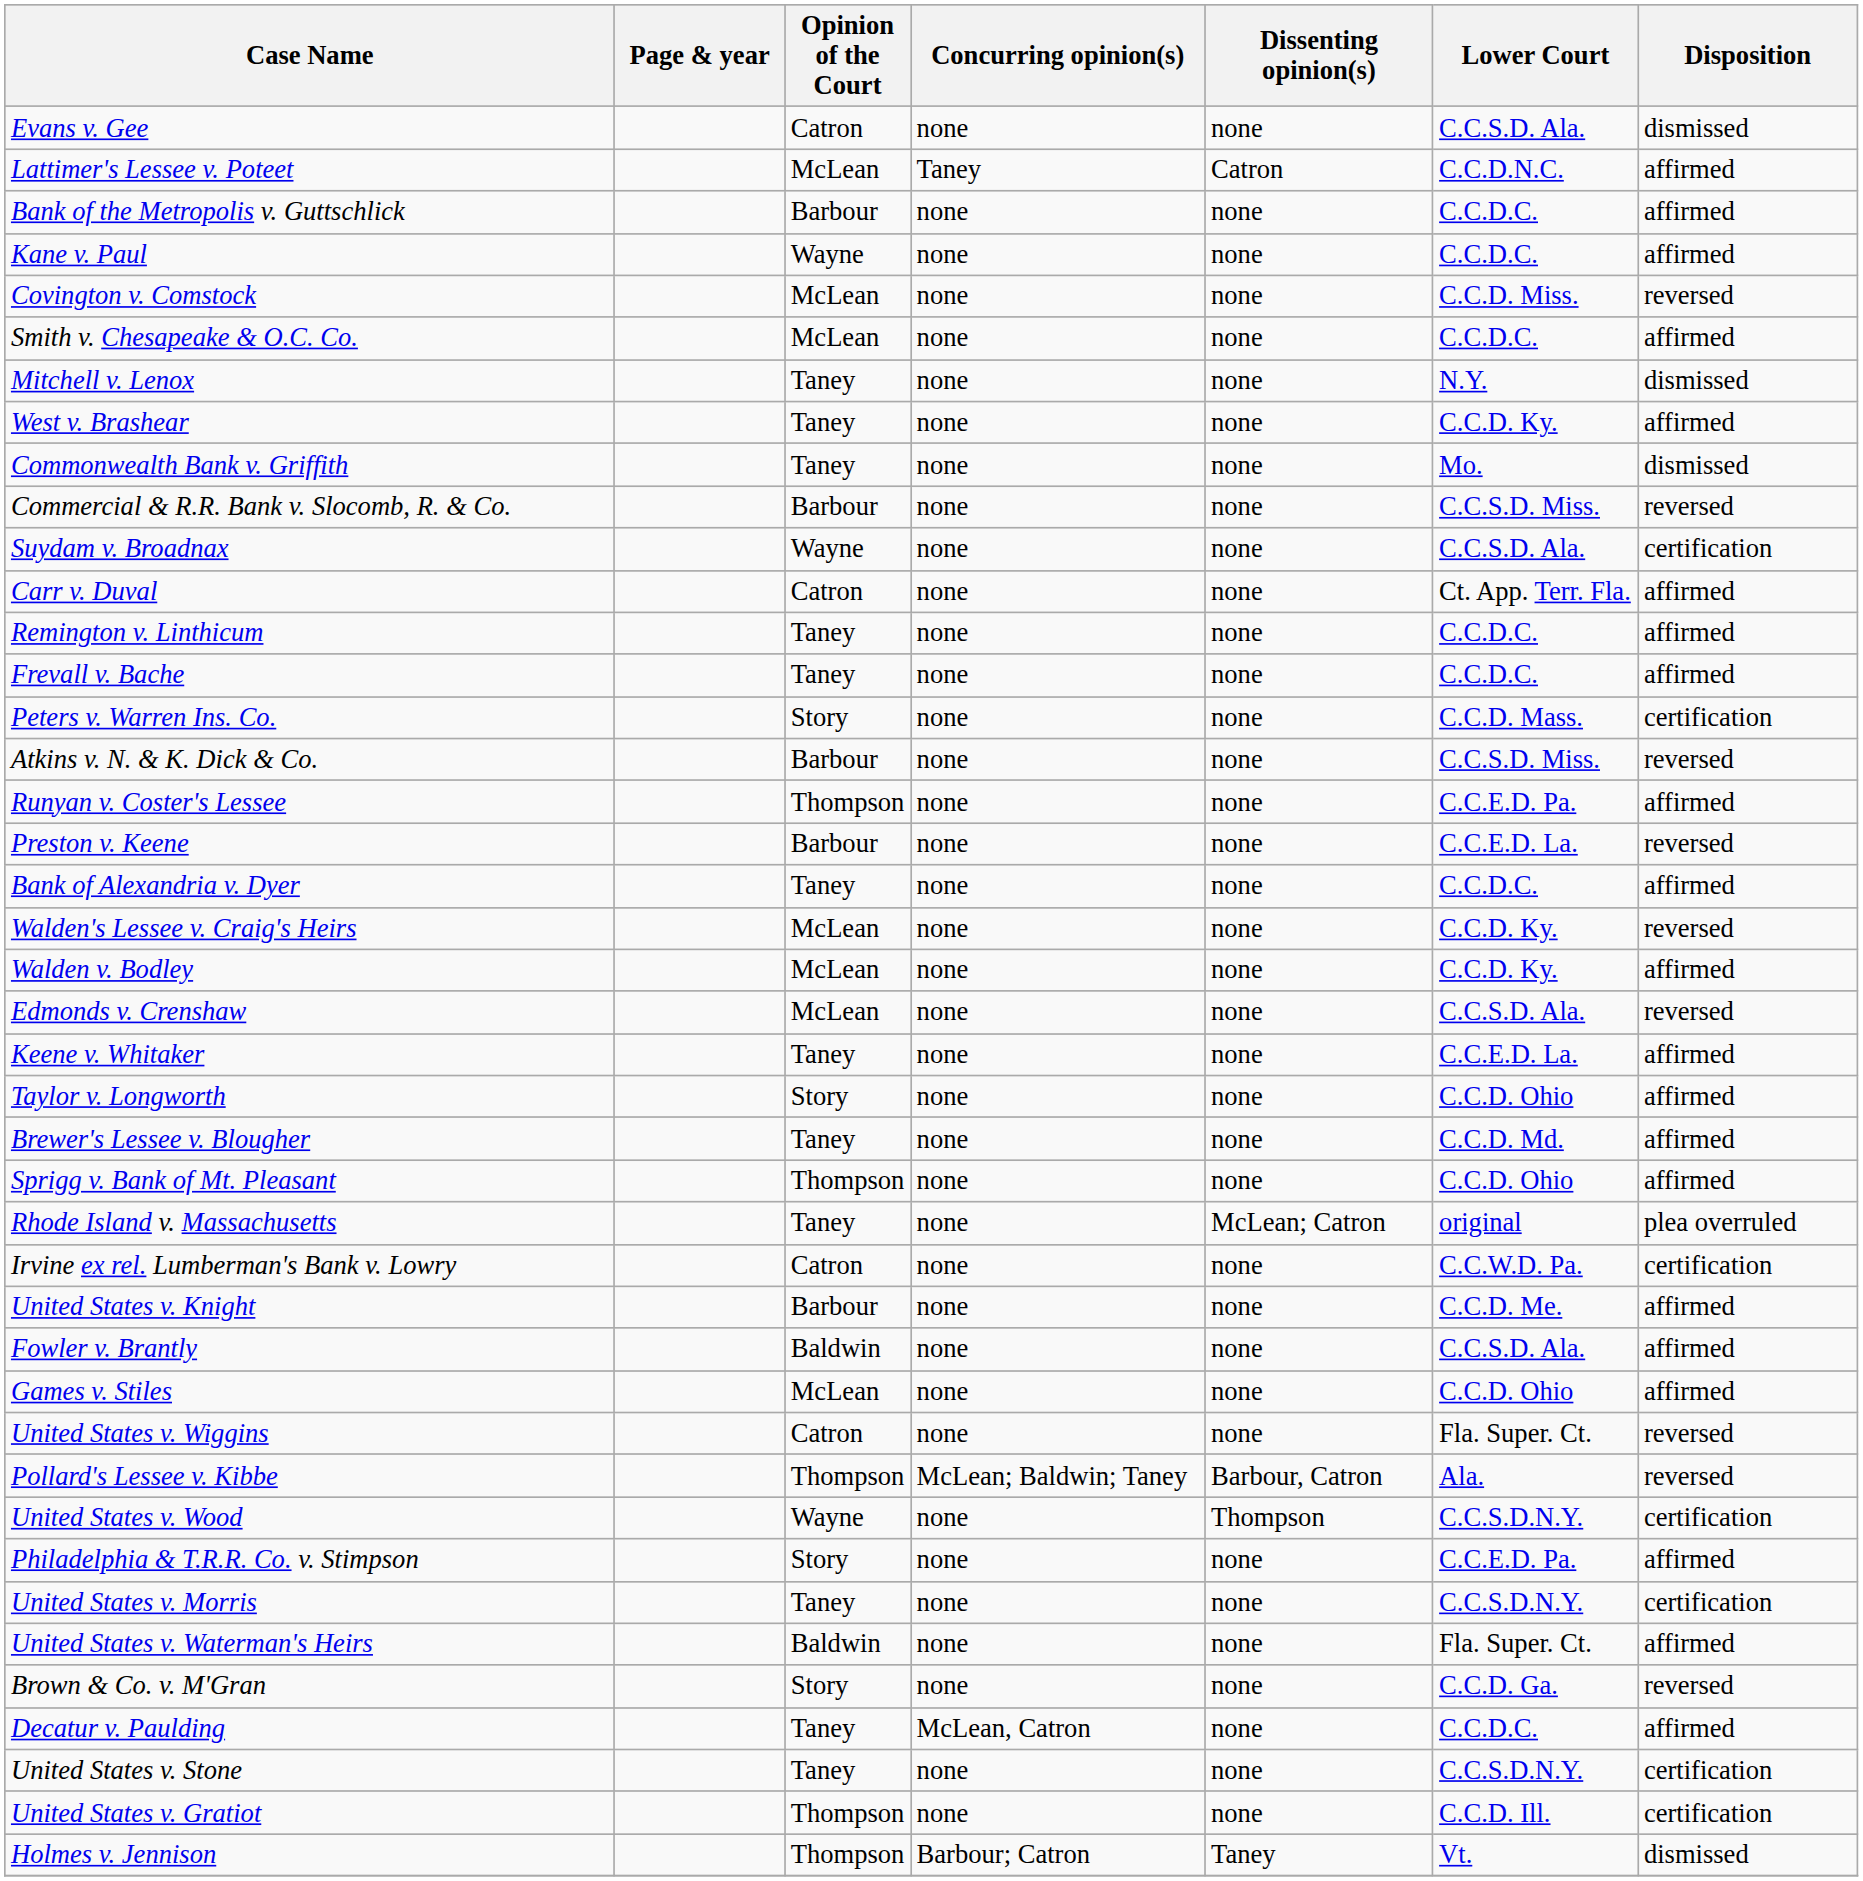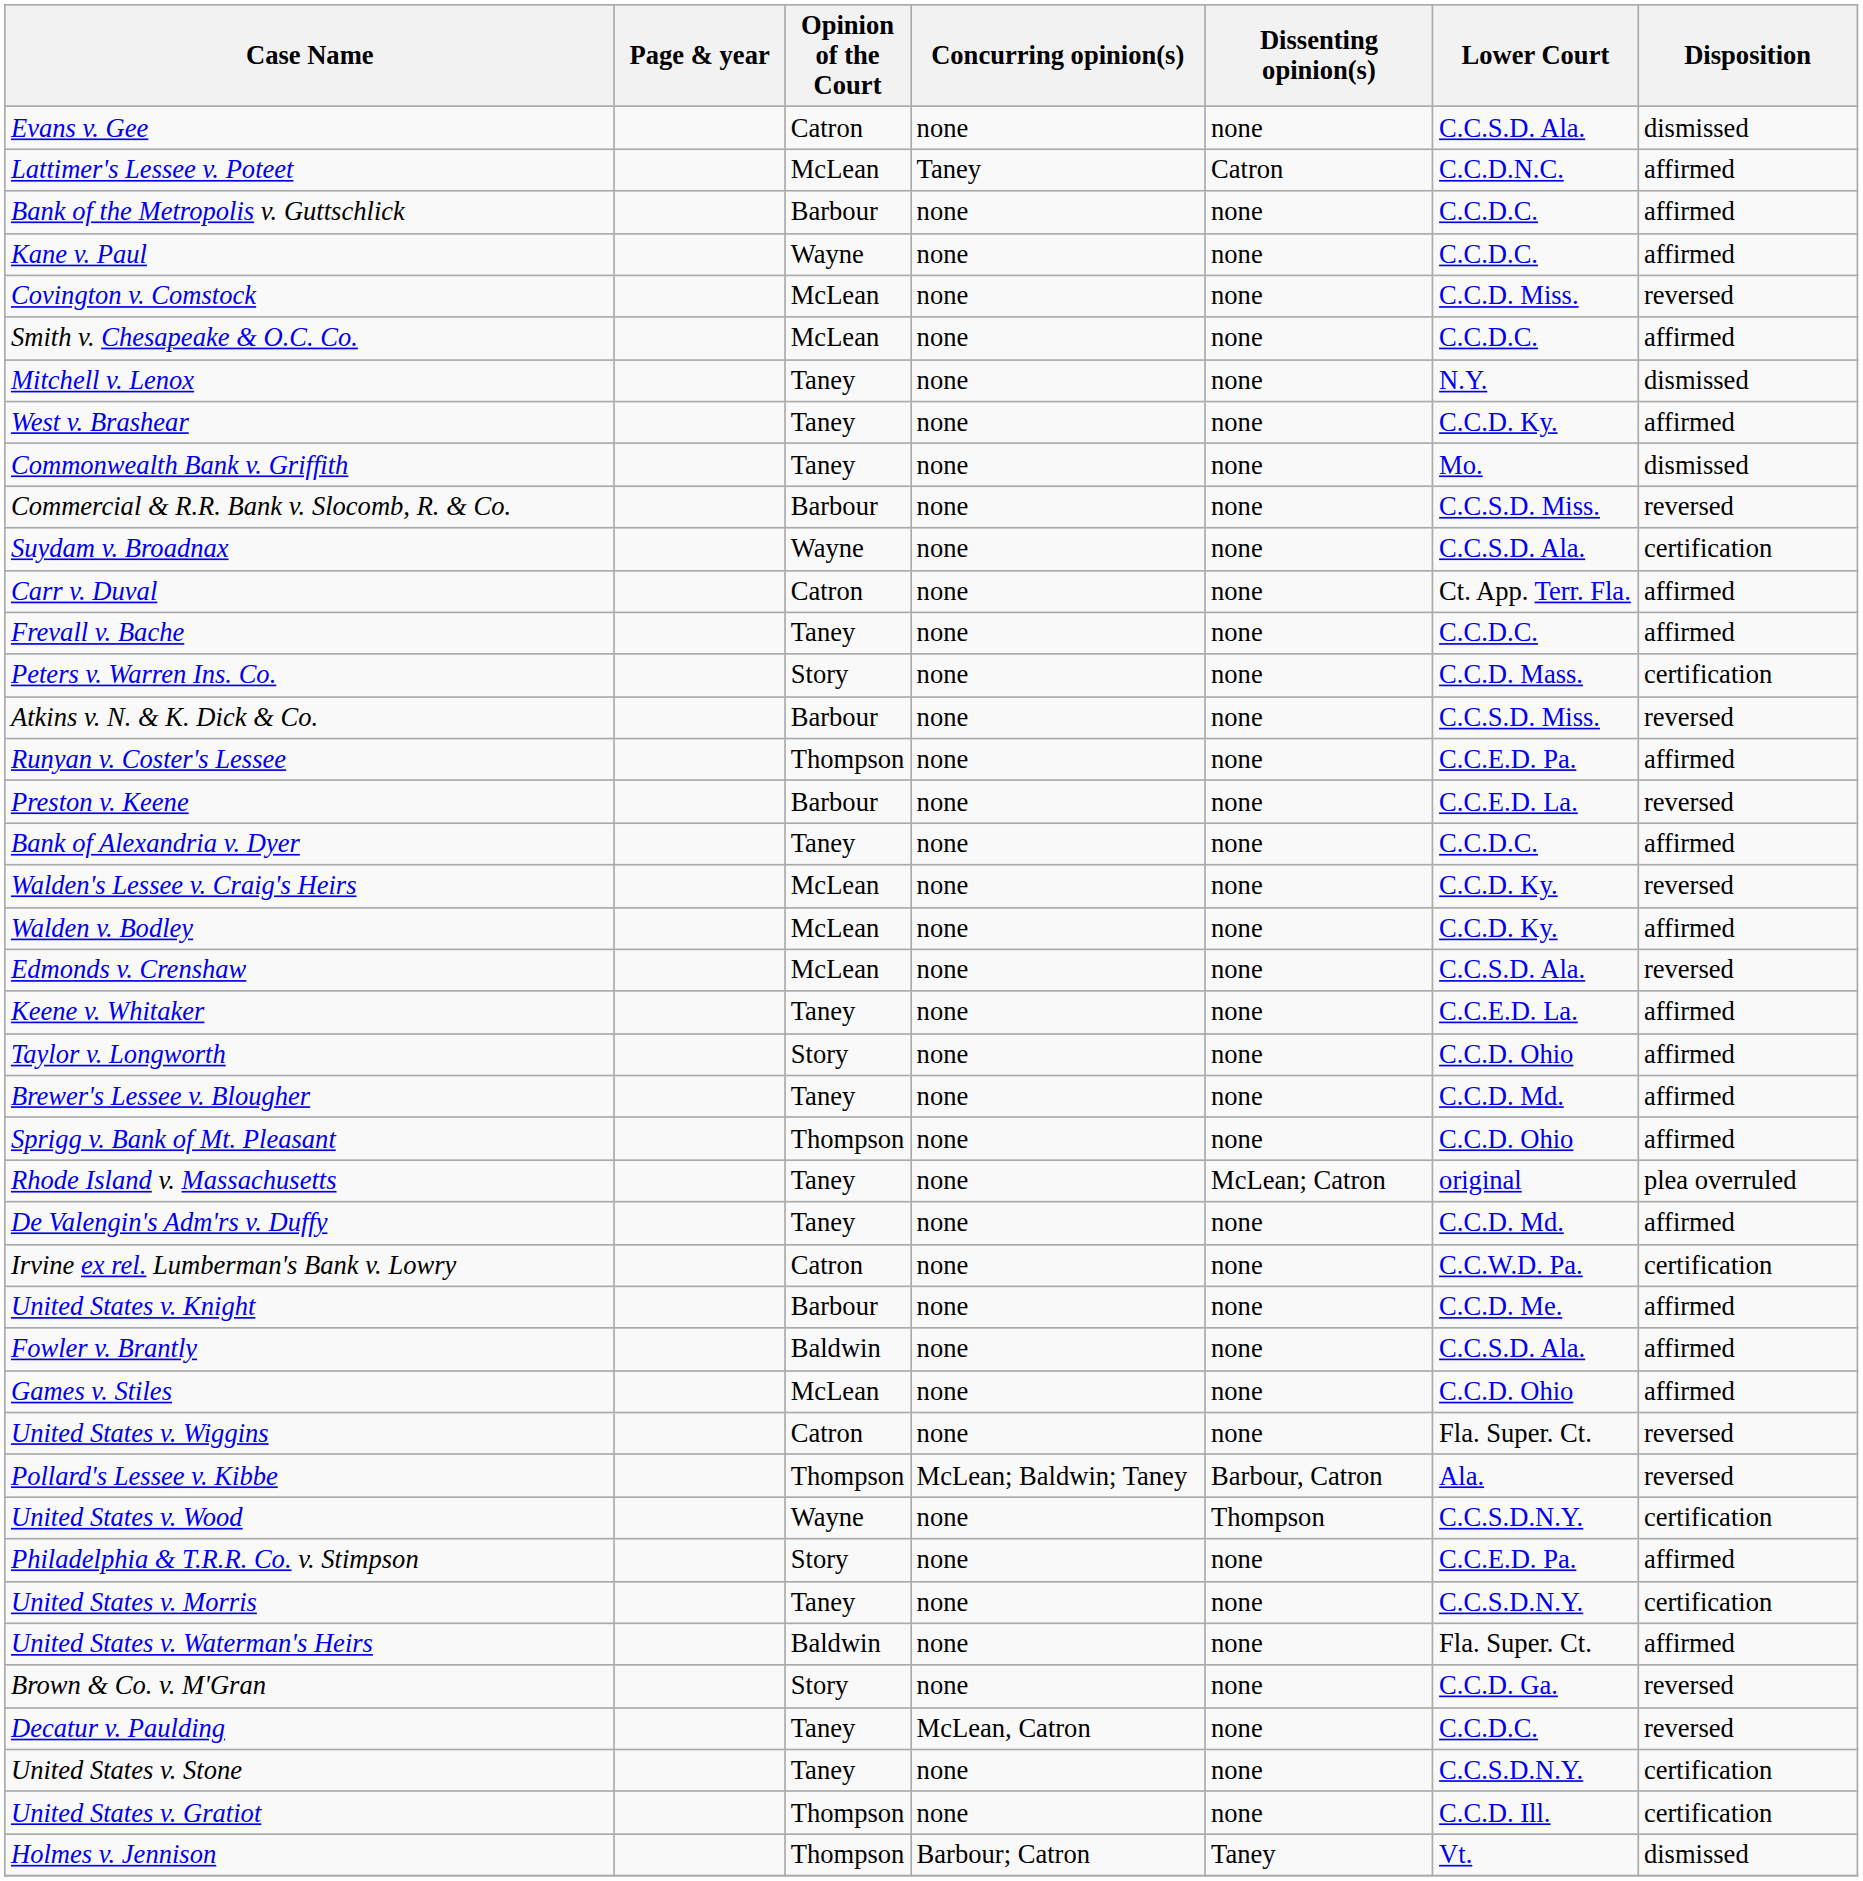- row: Remington v. Linthicum | Taney | none | none | C.C.D.C. | affirmed
+ row: De Valengin's Adm'rs v. Duffy | Taney | none | none | C.C.D. Md. | affirmed
Decatur v. Paulding | Disposition: affirmed -> reversed
